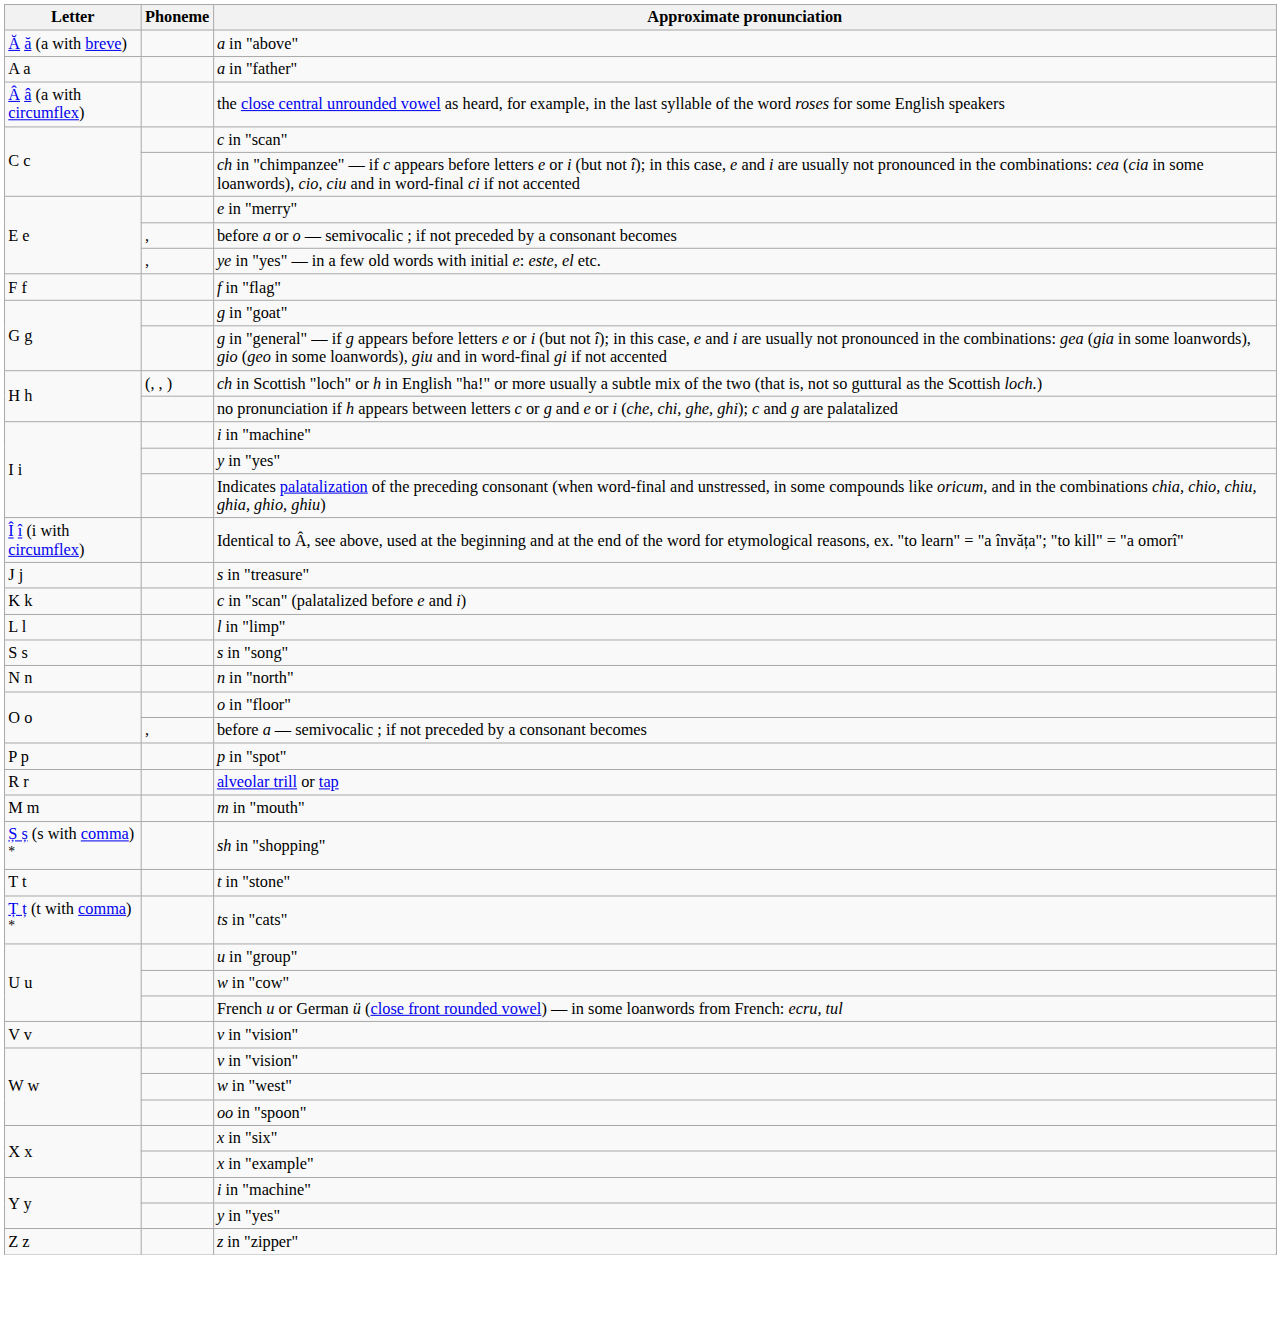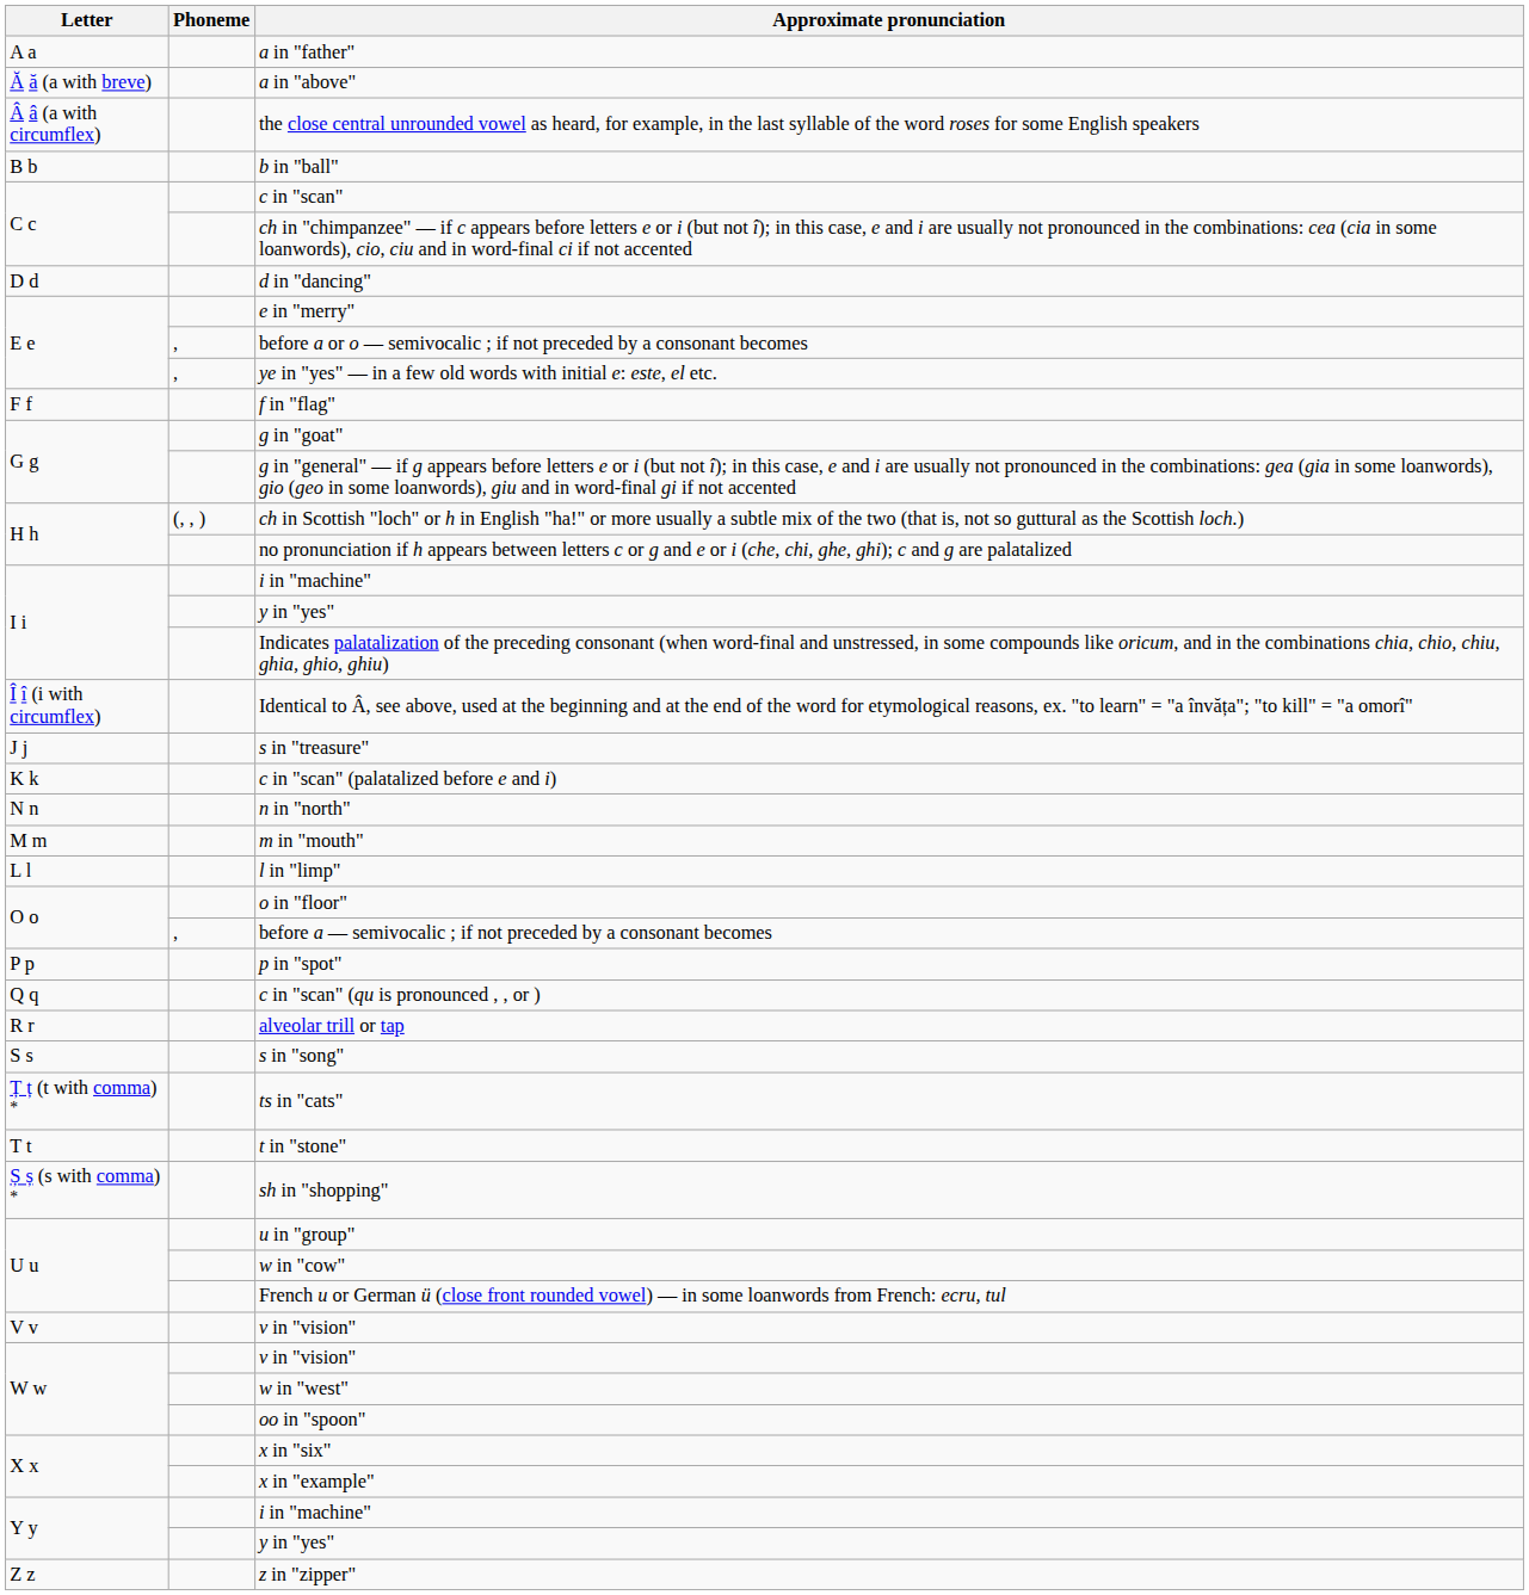rows swapped: a in "father" <-> a in "above"
+ row: B b | b in "ball"
+ row: D d | d in "dancing"
rows swapped: l in "limp" <-> n in "north"
rows swapped: m in "mouth" <-> s in "song"
+ row: Q q | c in "scan" (qu is pronounced , , or )
rows swapped: sh in "shopping" <-> ts in "cats"
